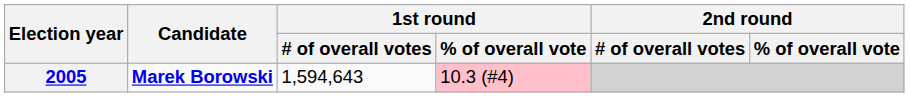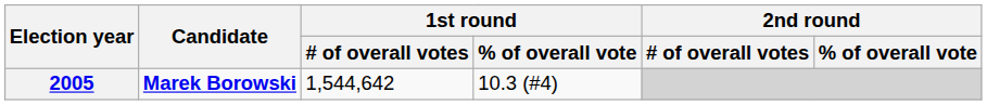2005 | 1st round / # of overall votes: 1,594,643 -> 1,544,642
2005 | 1st round / % of overall vote: pink background -> no background
